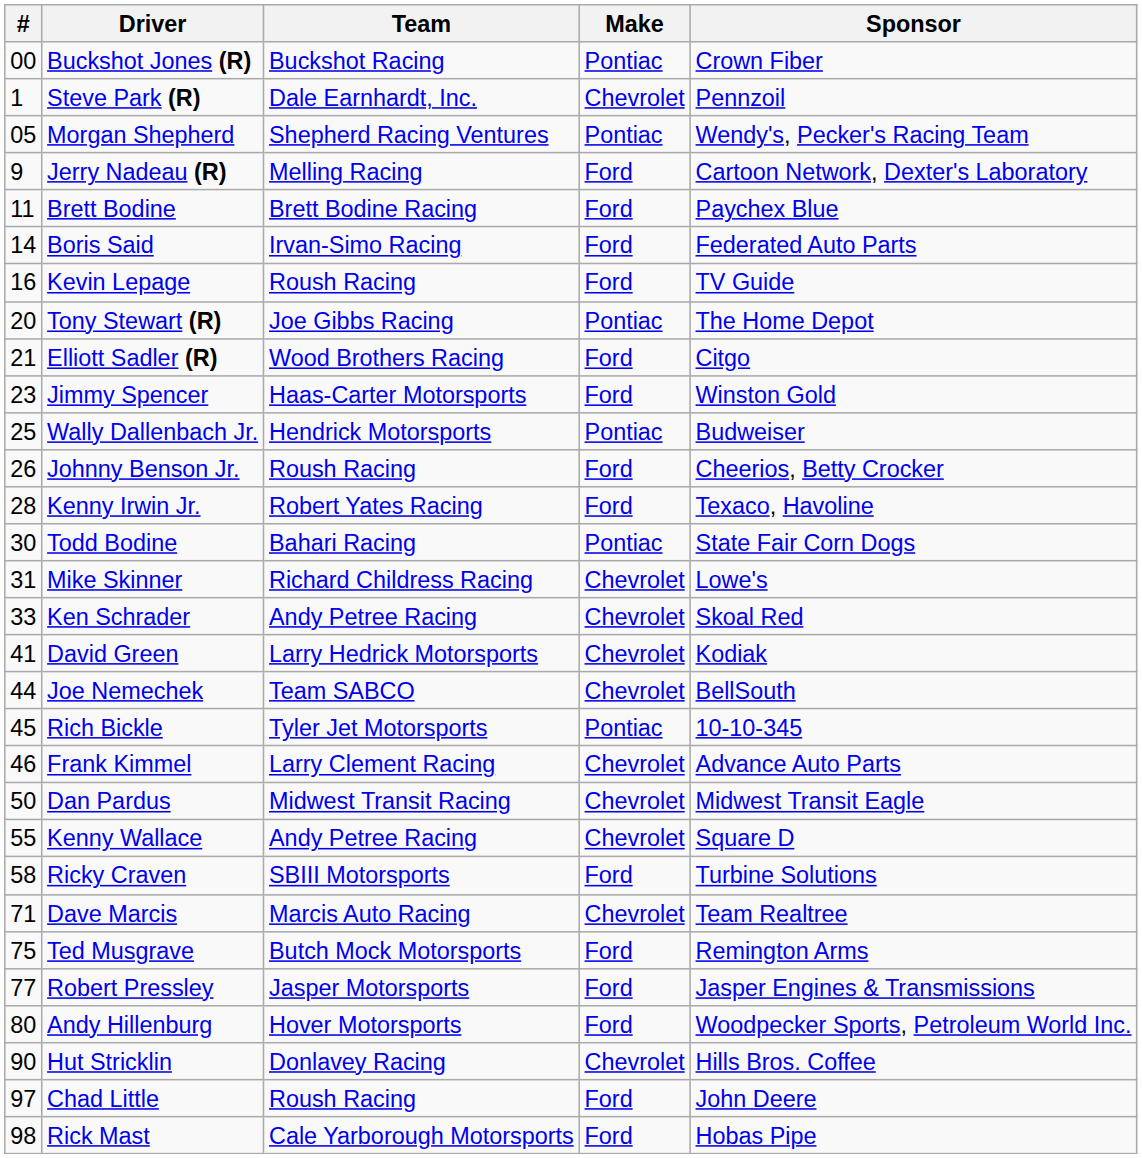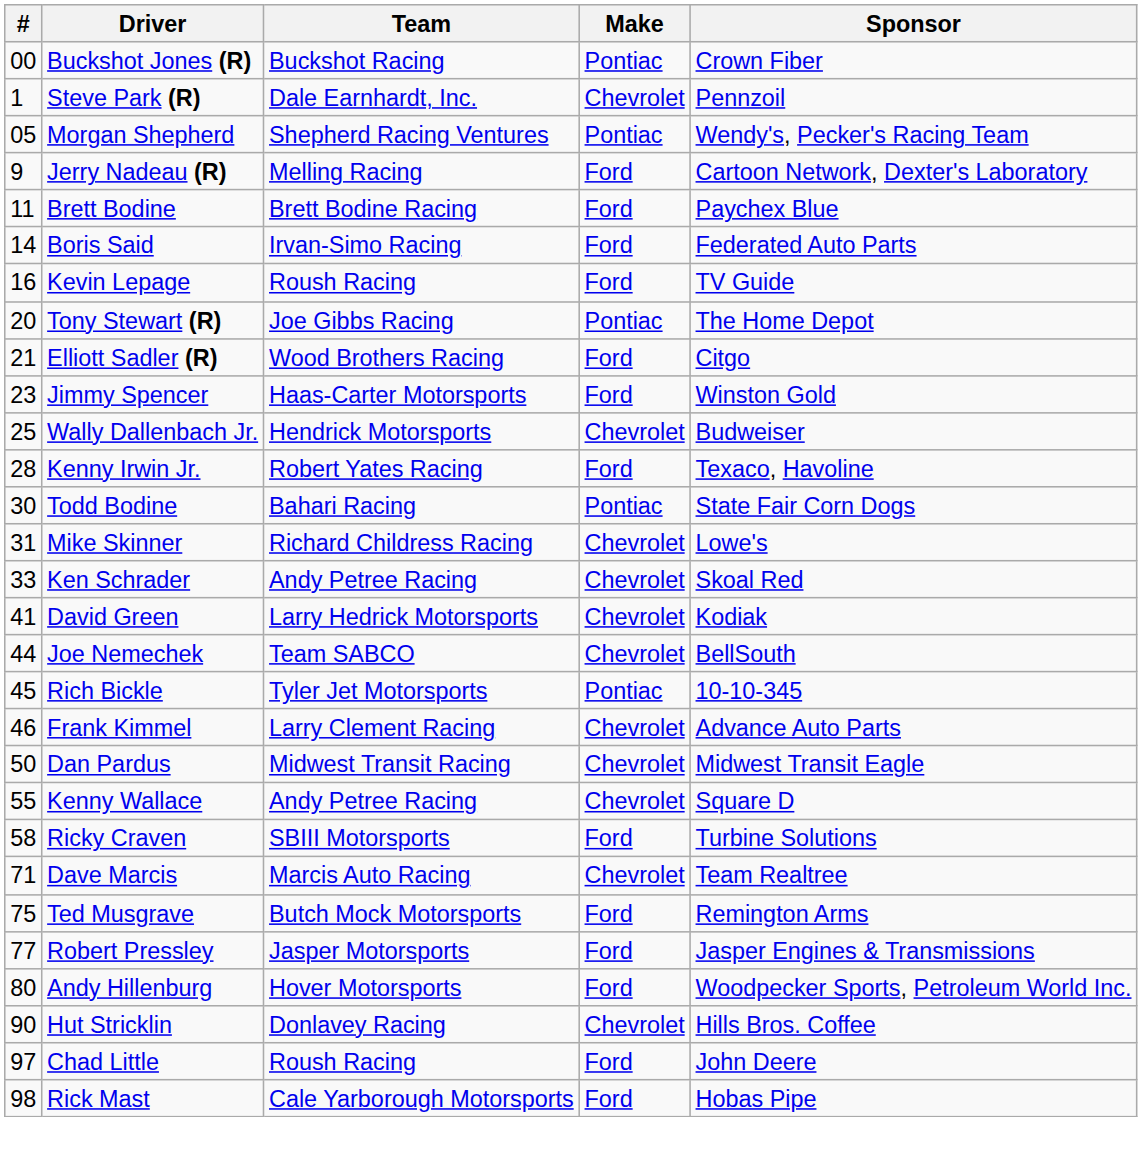Wally Dallenbach Jr. | Make: Pontiac -> Chevrolet
- row: 26 | Johnny Benson Jr. | Roush Racing | Ford | Cheerios, Betty Crocker
